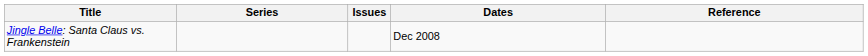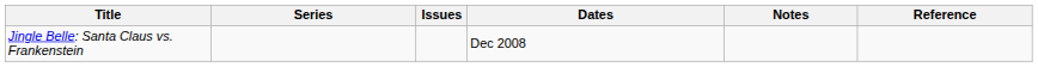+ column: Notes
